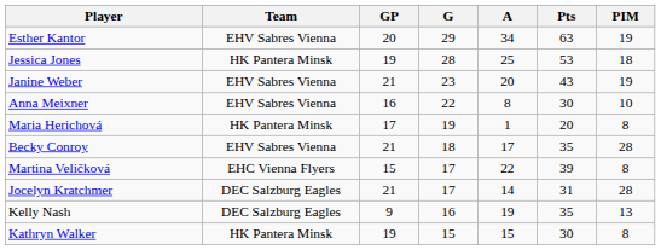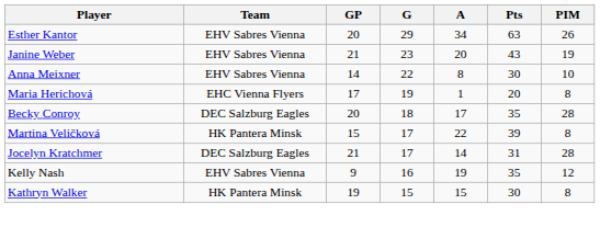Esther Kantor | PIM: 19 -> 26
- row: Jessica Jones | HK Pantera Minsk | 19 | 28 | 25 | 53 | 18
Anna Meixner | GP: 16 -> 14
Maria Herichová | Team: HK Pantera Minsk -> EHC Vienna Flyers
Becky Conroy | Team: EHV Sabres Vienna -> DEC Salzburg Eagles
Becky Conroy | GP: 21 -> 20
Martina Veličková | Team: EHC Vienna Flyers -> HK Pantera Minsk
Kelly Nash | Team: DEC Salzburg Eagles -> EHV Sabres Vienna
Kelly Nash | PIM: 13 -> 12
